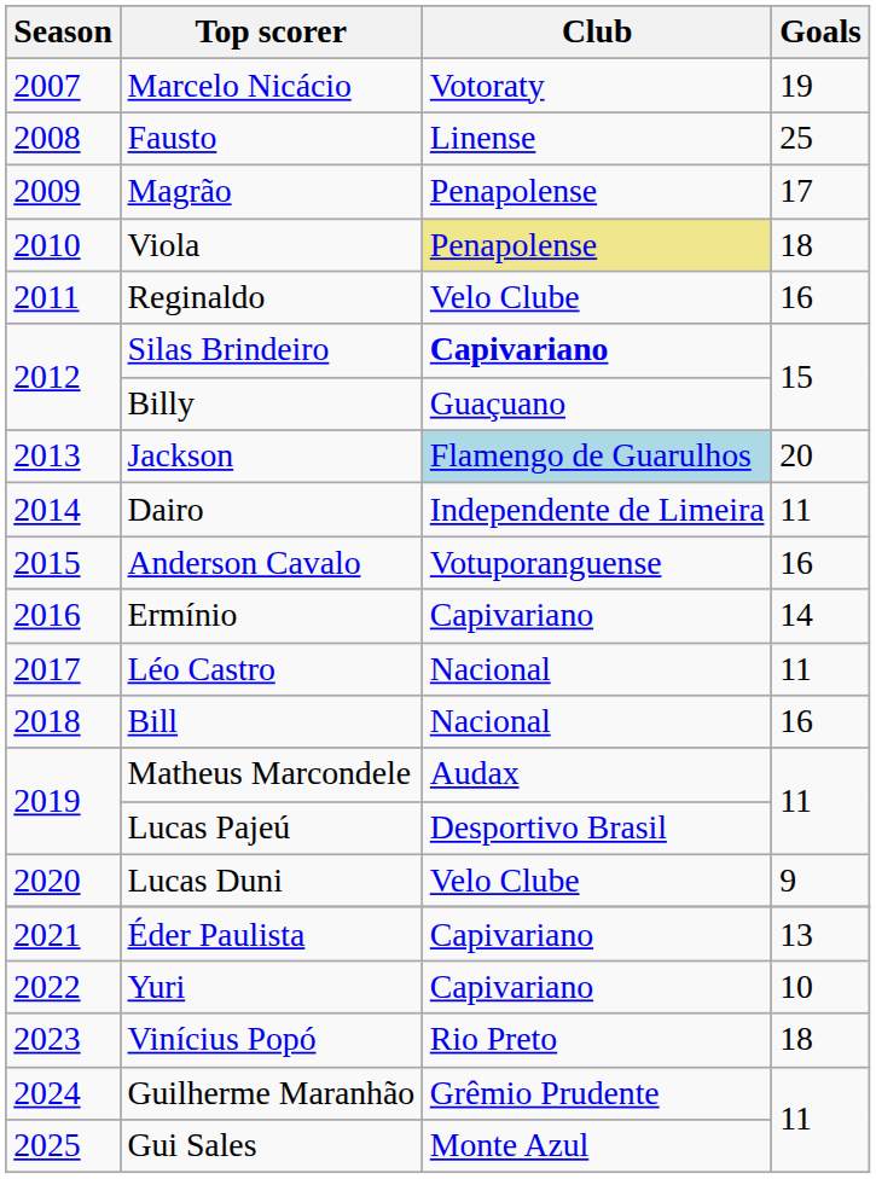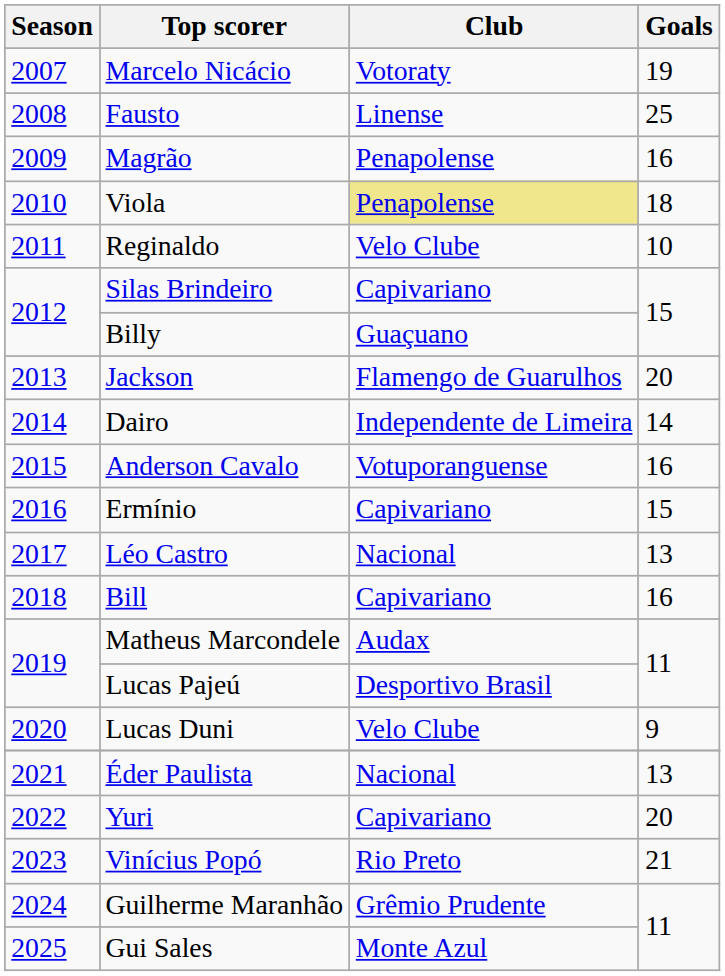Magrão | Goals: 17 -> 16
Reginaldo | Goals: 16 -> 10
Silas Brindeiro | Club: bold -> normal
Jackson | Club: lightblue background -> no background
Dairo | Goals: 11 -> 14
Ermínio | Goals: 14 -> 15
Léo Castro | Goals: 11 -> 13
Bill | Club: Nacional -> Capivariano
Éder Paulista | Club: Capivariano -> Nacional
Yuri | Goals: 10 -> 20
Vinícius Popó | Goals: 18 -> 21
